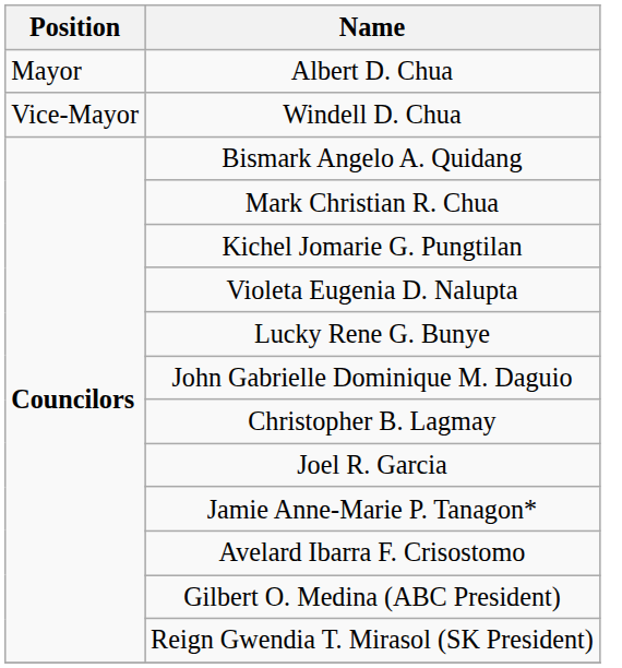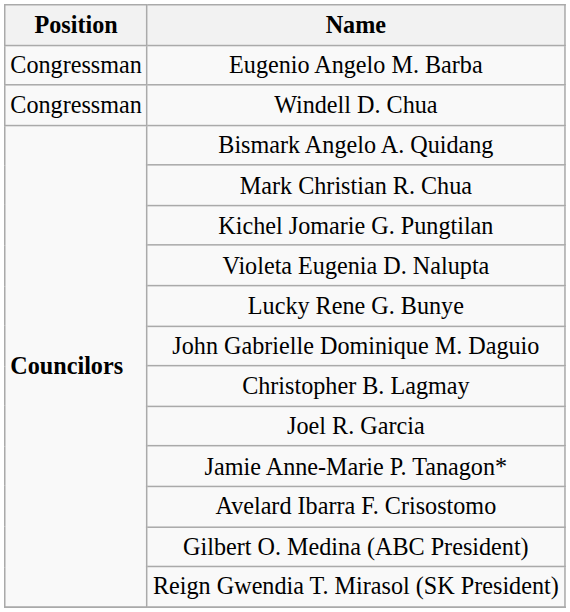+ row: Congressman | Eugenio Angelo M. Barba
- row: Mayor | Albert D. Chua
Windell D. Chua | Position: Vice-Mayor -> Congressman
